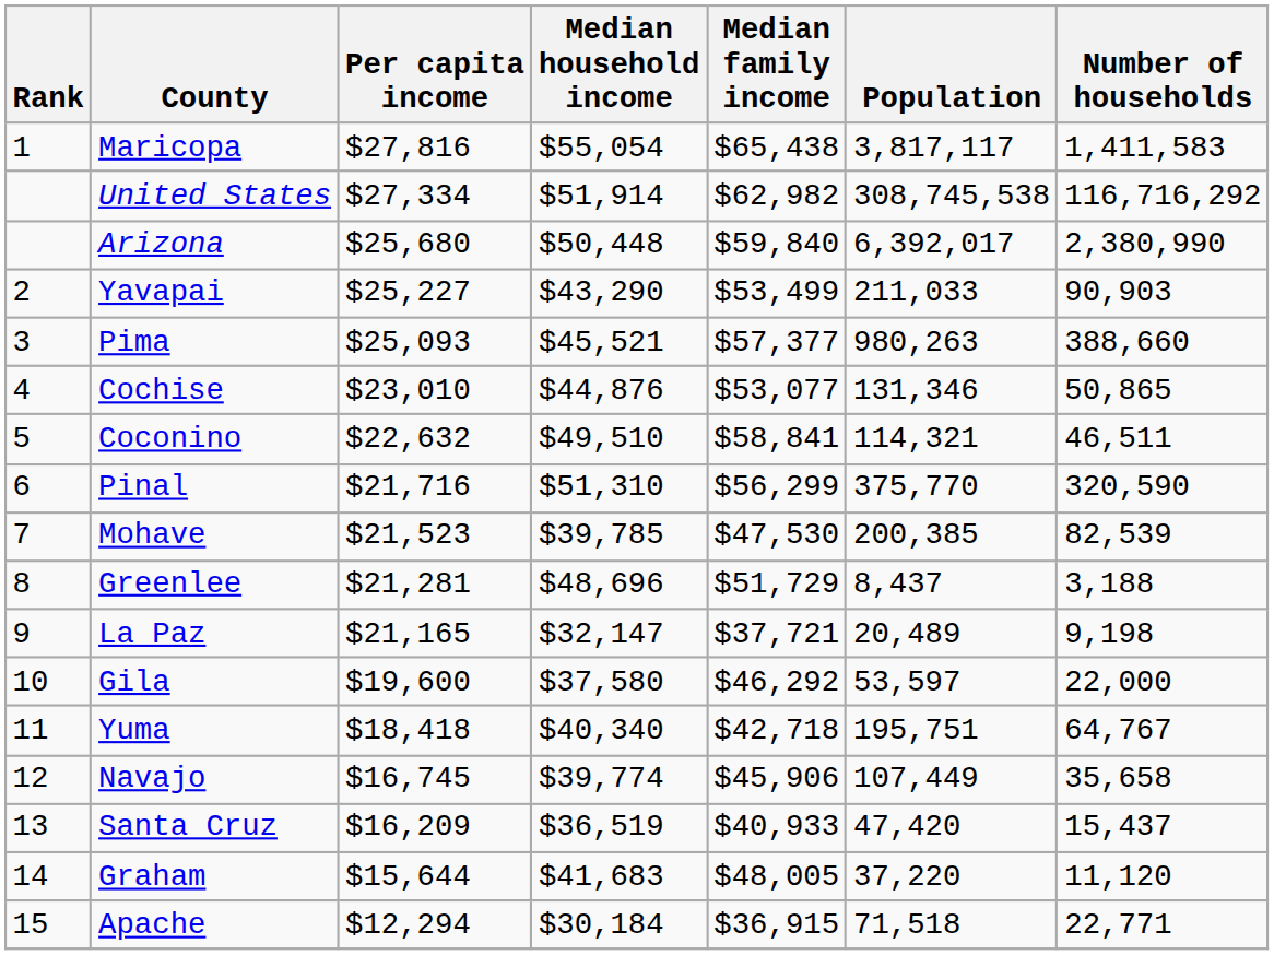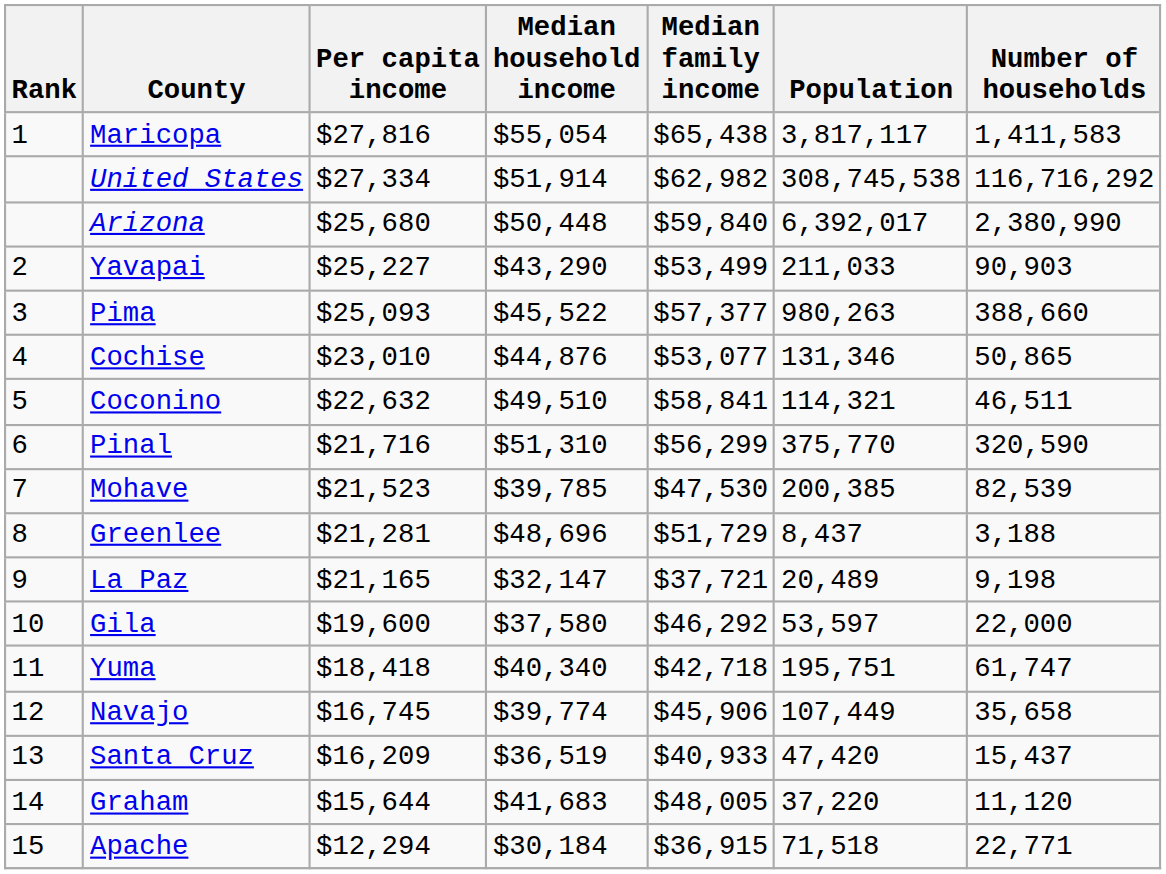Pima | Median household income: $45,521 -> $45,522
Yuma | Number of households: 64,767 -> 61,747
